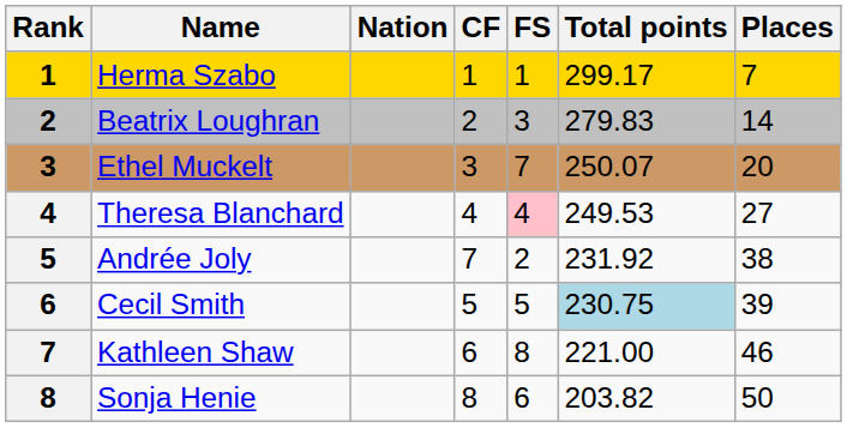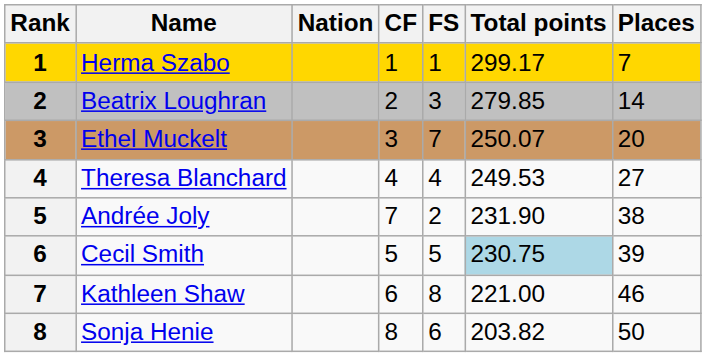Beatrix Loughran | Total points: 279.83 -> 279.85
Theresa Blanchard | FS: pink background -> no background
Andrée Joly | Total points: 231.92 -> 231.90
